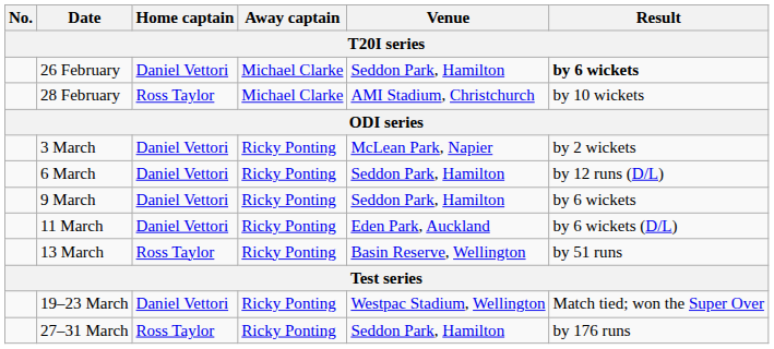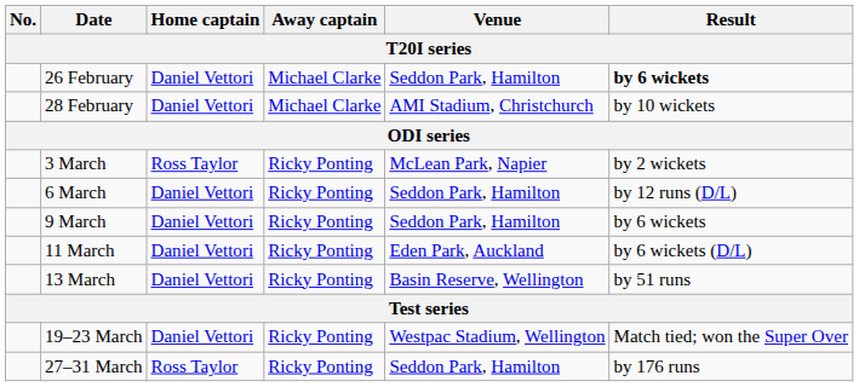28 February | Home captain: Ross Taylor -> Daniel Vettori
3 March | Home captain: Daniel Vettori -> Ross Taylor
13 March | Home captain: Ross Taylor -> Daniel Vettori
